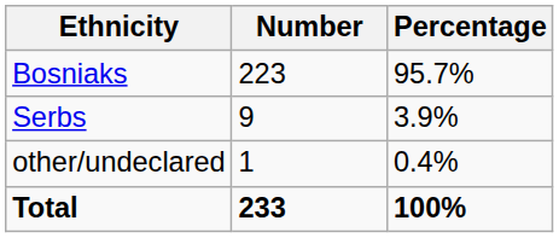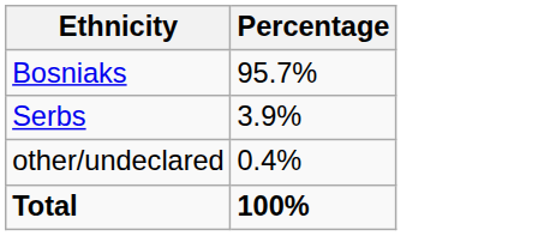- column: Number | 223 | 9 | 1 | 233
